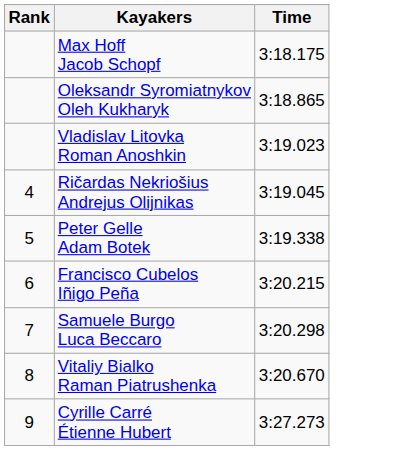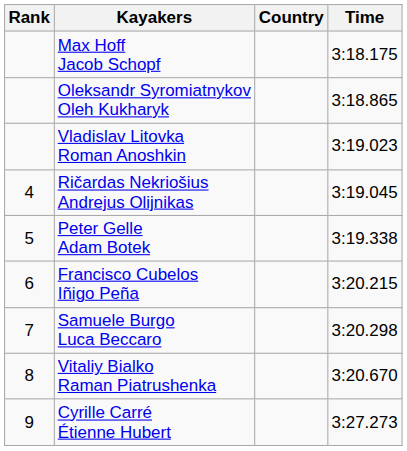+ column: Country
